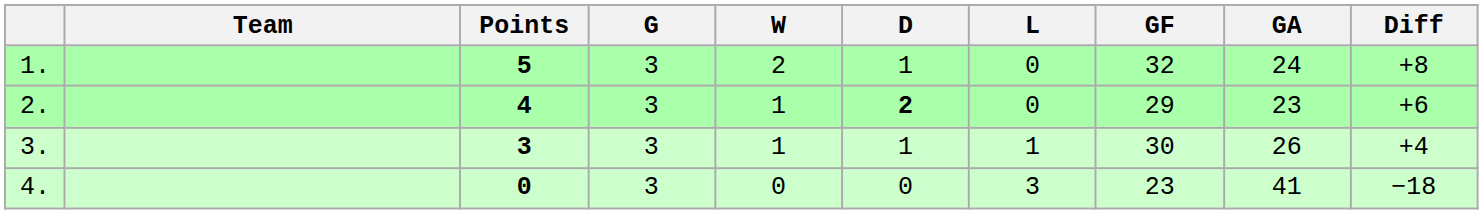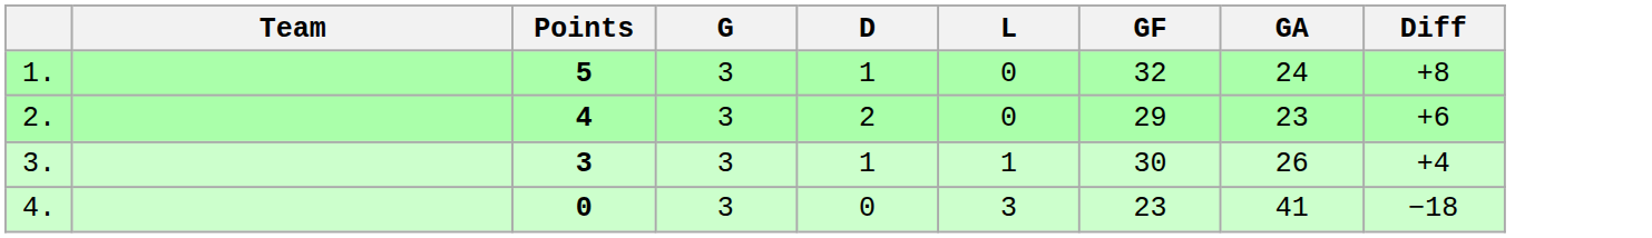- column: W | 2 | 1 | 1 | 0
2. | D: bold -> normal
